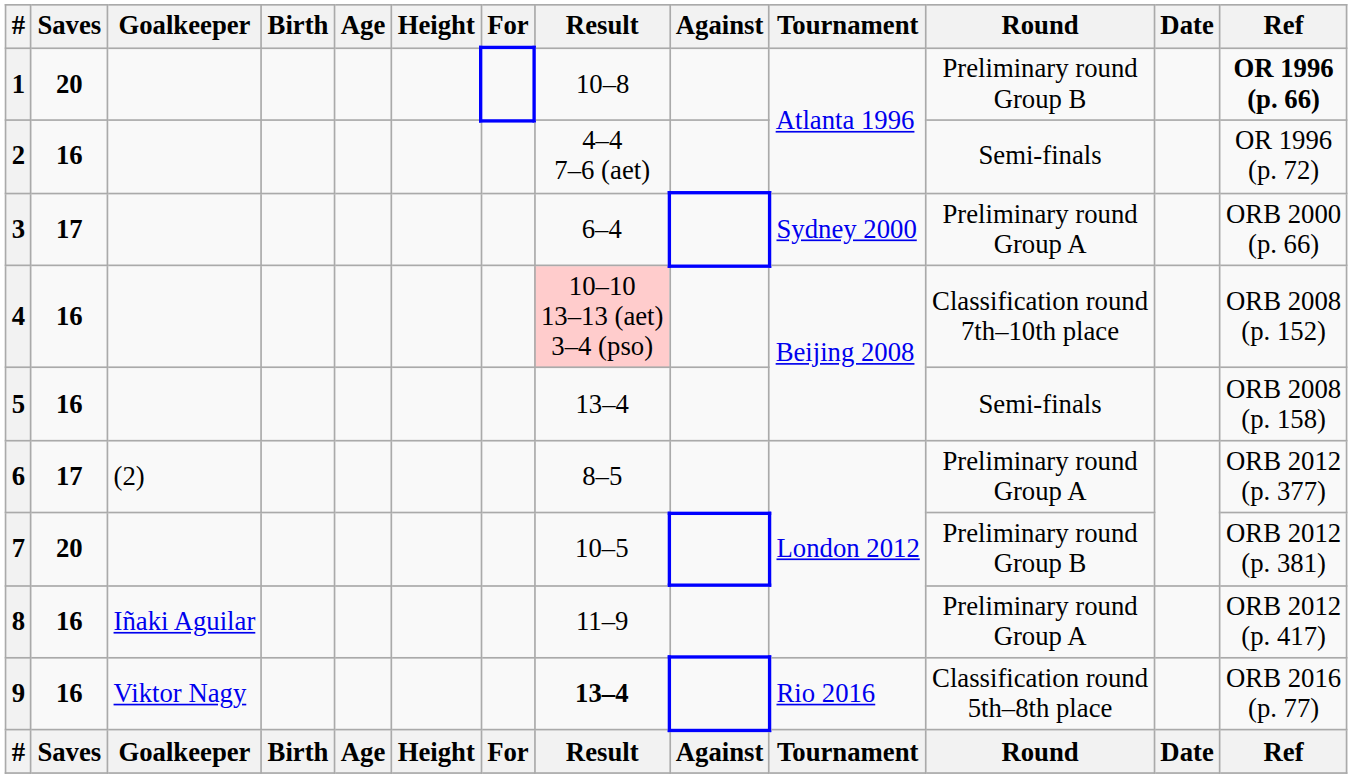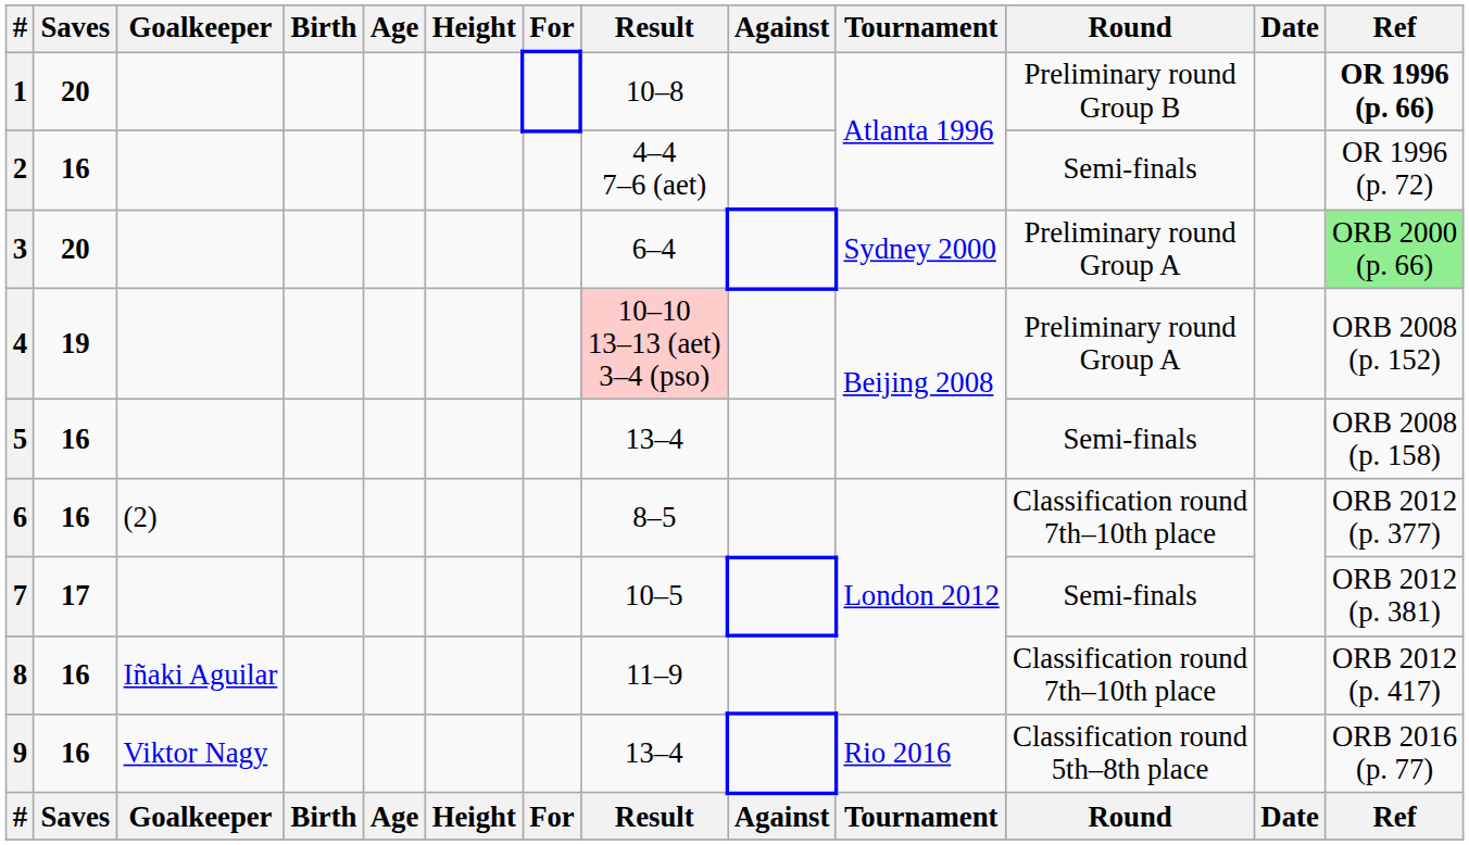3 | Saves: 17 -> 20
3 | Ref: no background -> lightgreen background
4 | Saves: 16 -> 19
4 | Round: Classification round 7th–10th place -> Preliminary round Group A
6 | Saves: 17 -> 16
6 | Round: Preliminary round Group A -> Classification round 7th–10th place
7 | Saves: 20 -> 17
7 | Round: Preliminary round Group B -> Semi-finals
8 | Round: Preliminary round Group A -> Classification round 7th–10th place
9 | Result: bold -> normal
